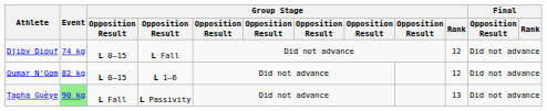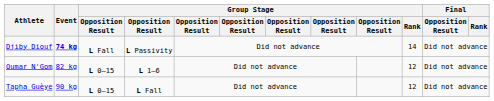Djiby Diouf | Event: normal -> bold
Djiby Diouf | column 3: L 0–15 -> L Fall
Djiby Diouf | column 4: L Fall -> L Passivity
Djiby Diouf | Group Stage / Rank: 12 -> 14
Tapha Guèye | Event: lightgreen background -> no background
Tapha Guèye | column 3: L Fall -> L 0–15
Tapha Guèye | column 4: L Passivity -> L Fall
Tapha Guèye | Group Stage / Rank: 13 -> 12
